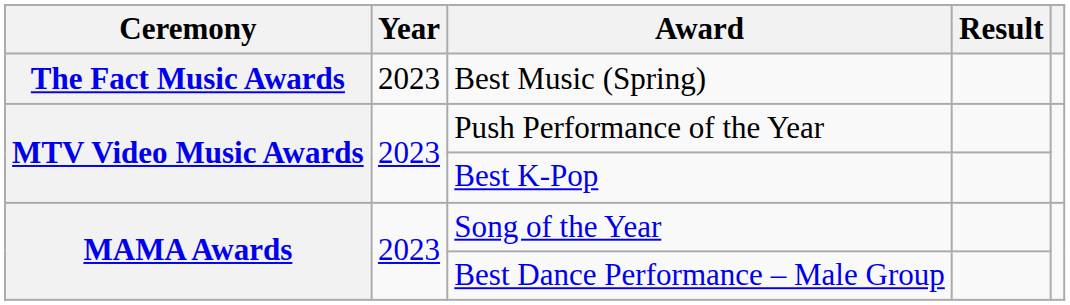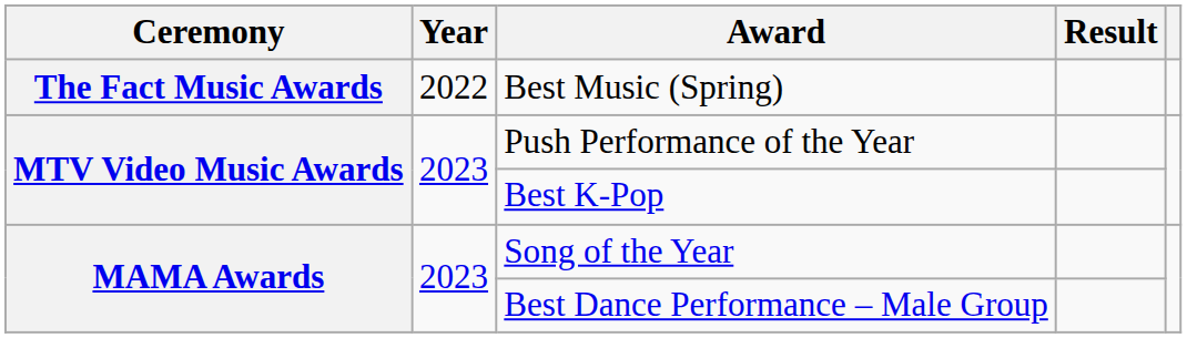Best Music (Spring) | Year: 2023 -> 2022
